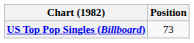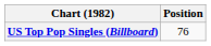US Top Pop Singles (Billboard) | Position: 73 -> 76
